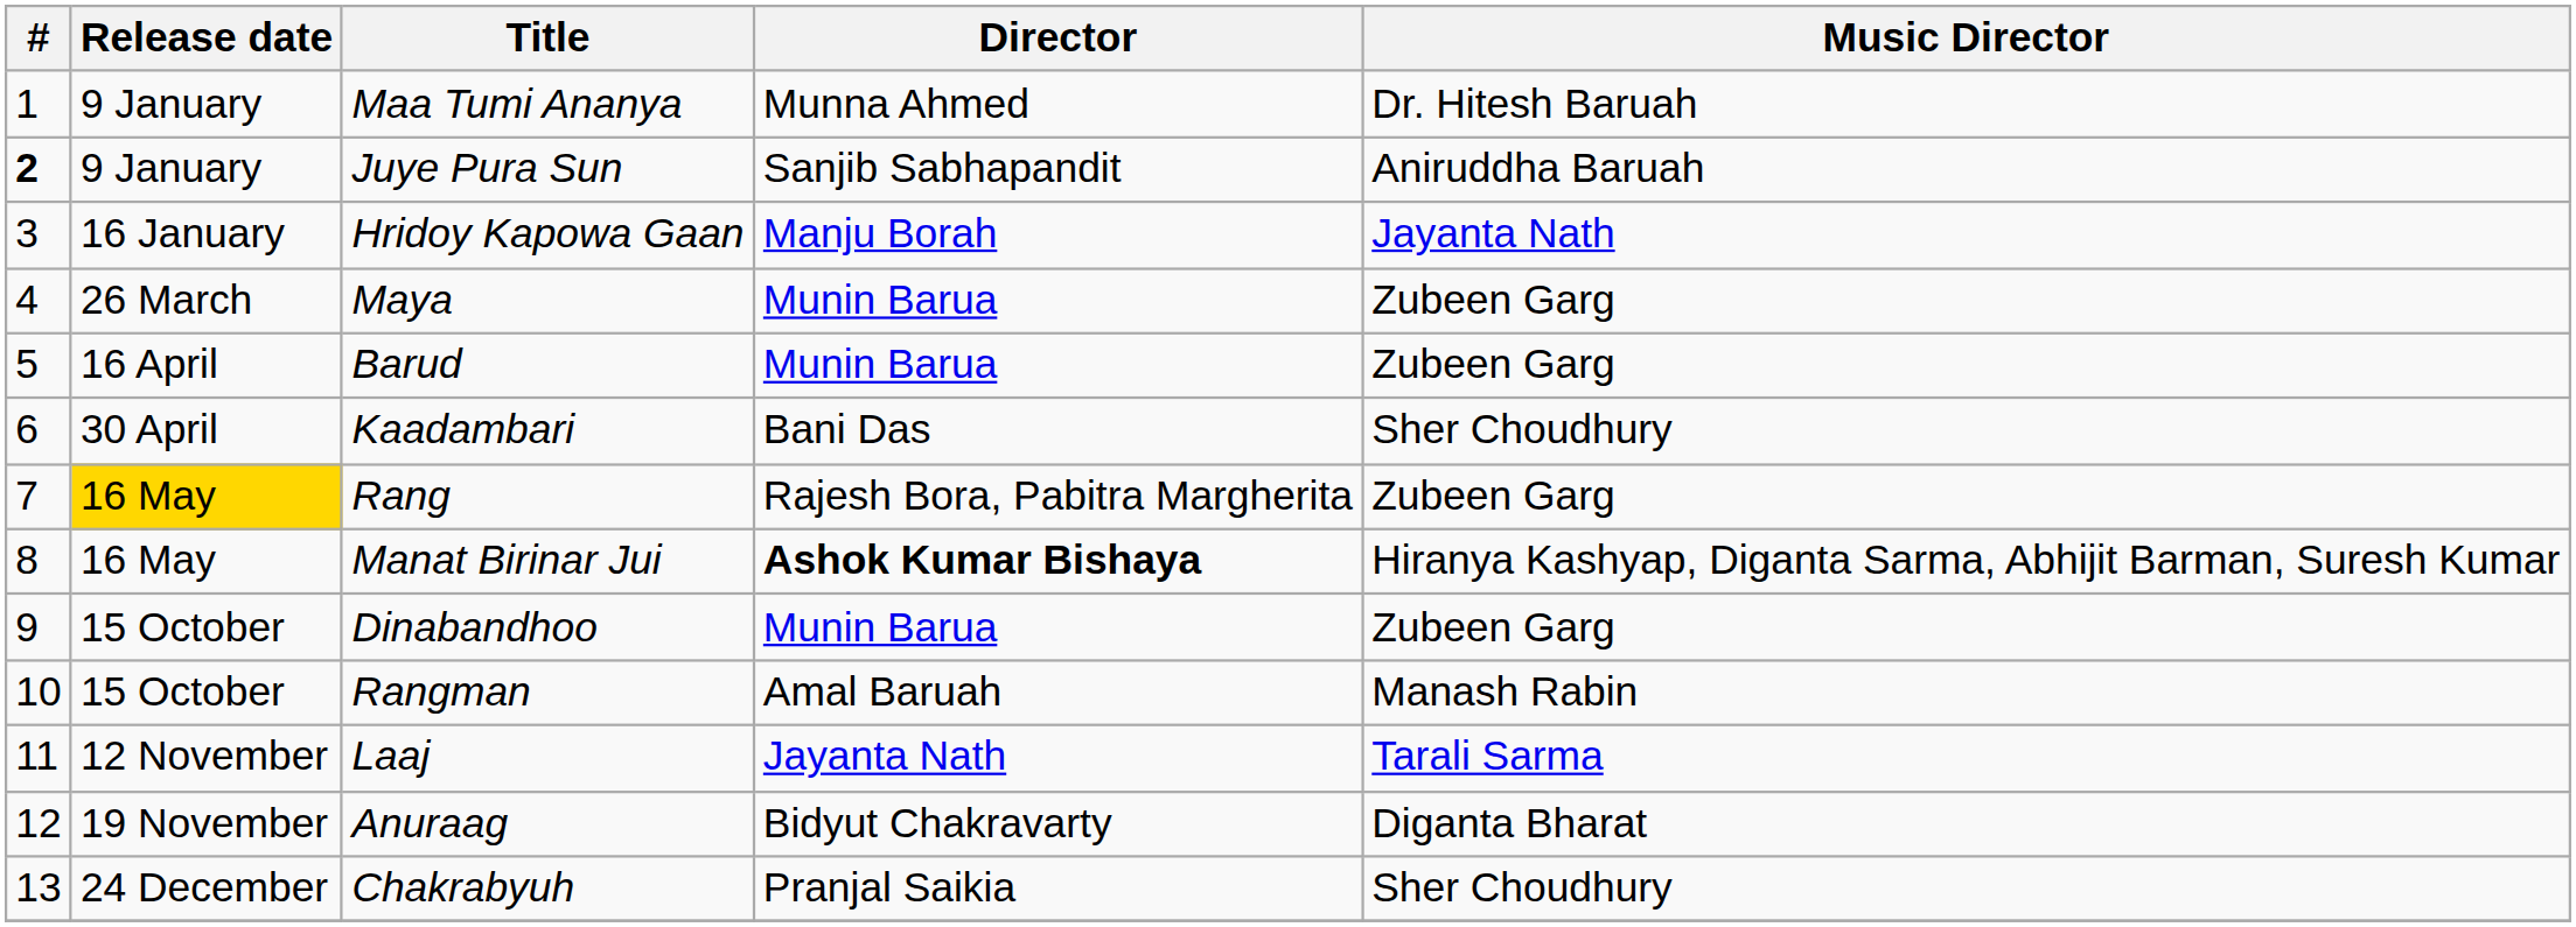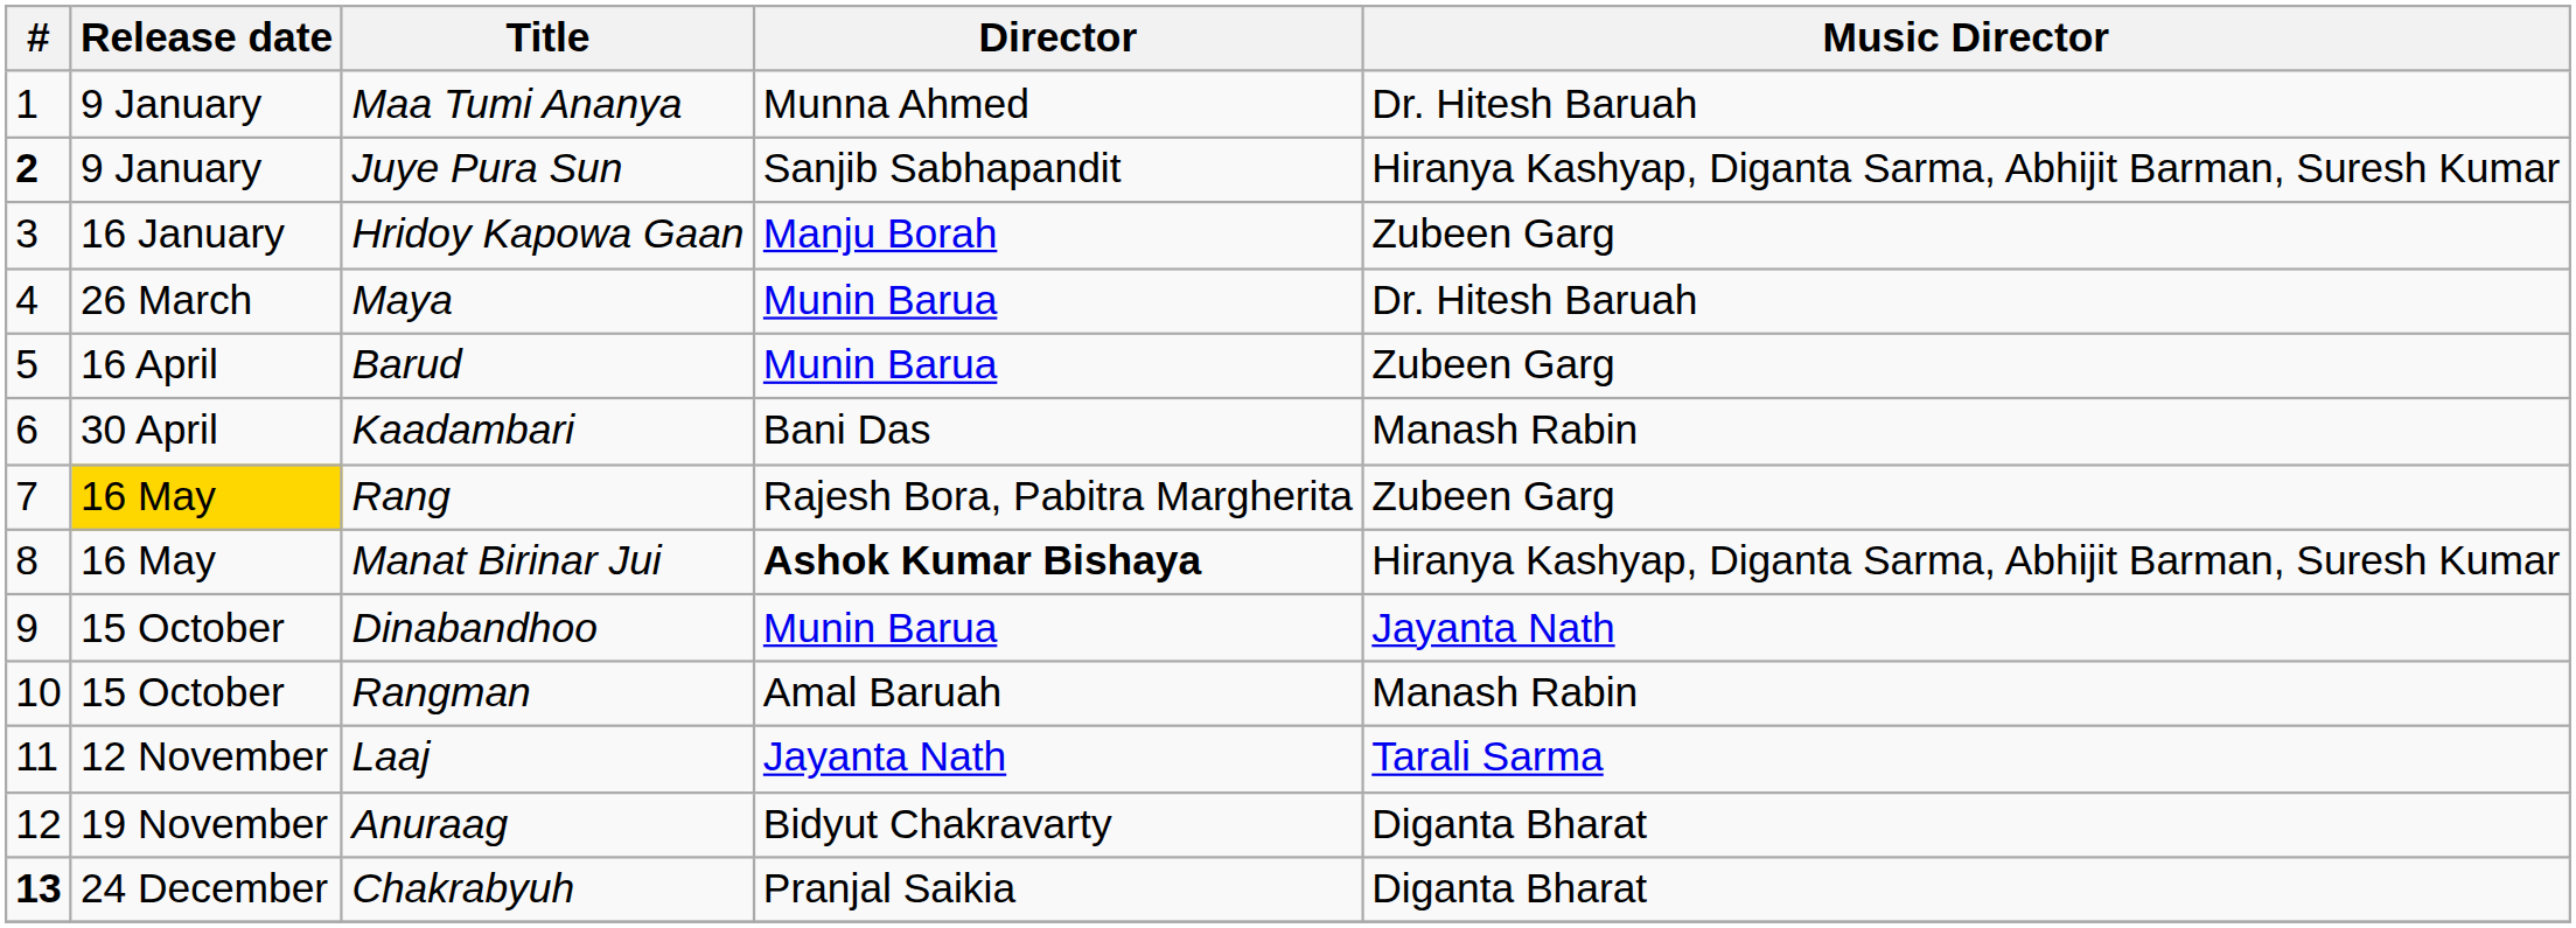Juye Pura Sun | Music Director: Aniruddha Baruah -> Hiranya Kashyap, Diganta Sarma, Abhijit Barman, Suresh Kumar
Hridoy Kapowa Gaan | Music Director: Jayanta Nath -> Zubeen Garg
Maya | Music Director: Zubeen Garg -> Dr. Hitesh Baruah
Kaadambari | Music Director: Sher Choudhury -> Manash Rabin
Dinabandhoo | Music Director: Zubeen Garg -> Jayanta Nath
Chakrabyuh | #: normal -> bold
Chakrabyuh | Music Director: Sher Choudhury -> Diganta Bharat
